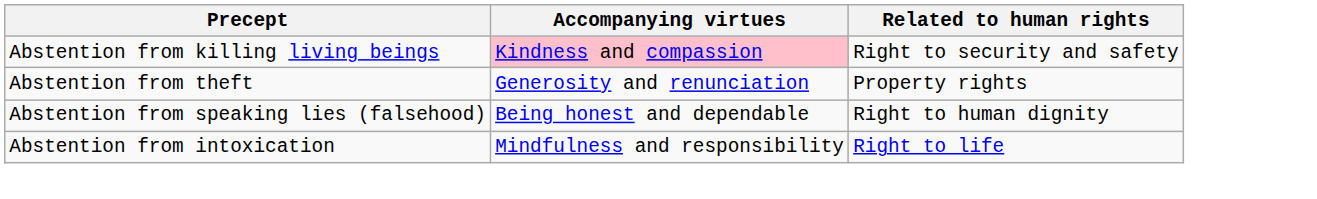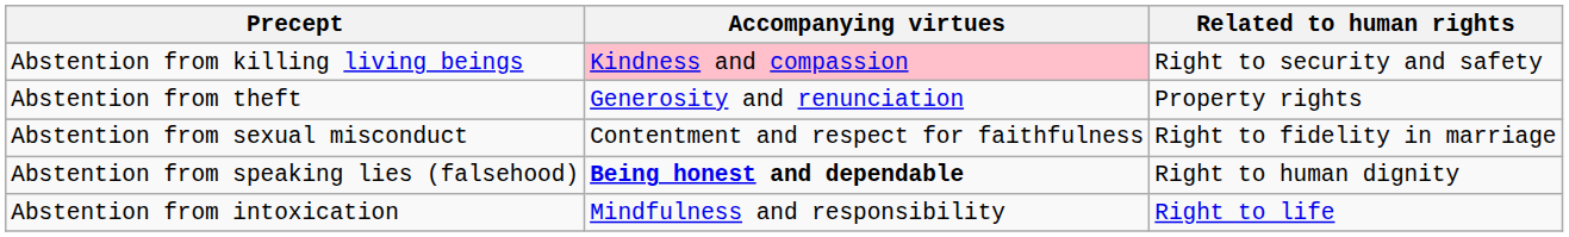+ row: Abstention from sexual misconduct | Contentment and respect for faithfulness | Right to fidelity in marriage
Abstention from speaking lies (falsehood) | Accompanying virtues: normal -> bold
